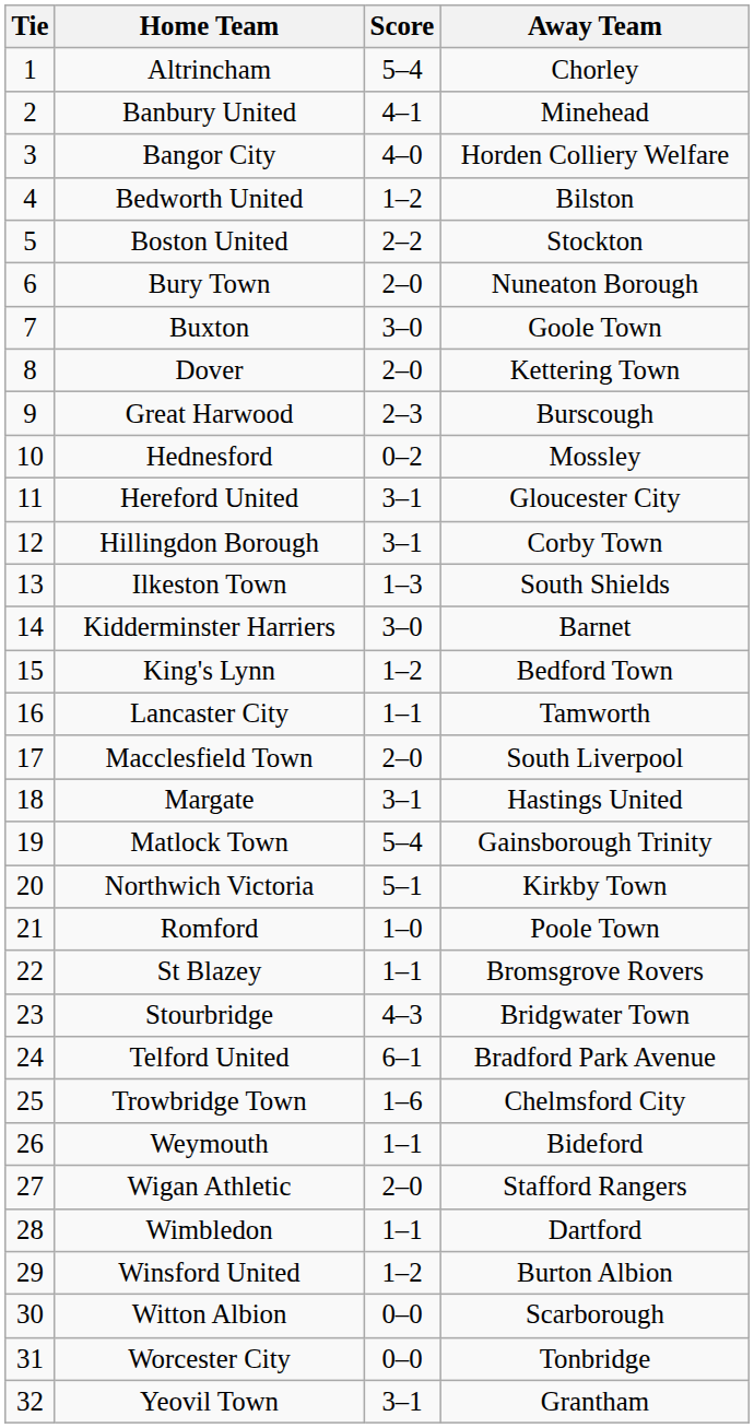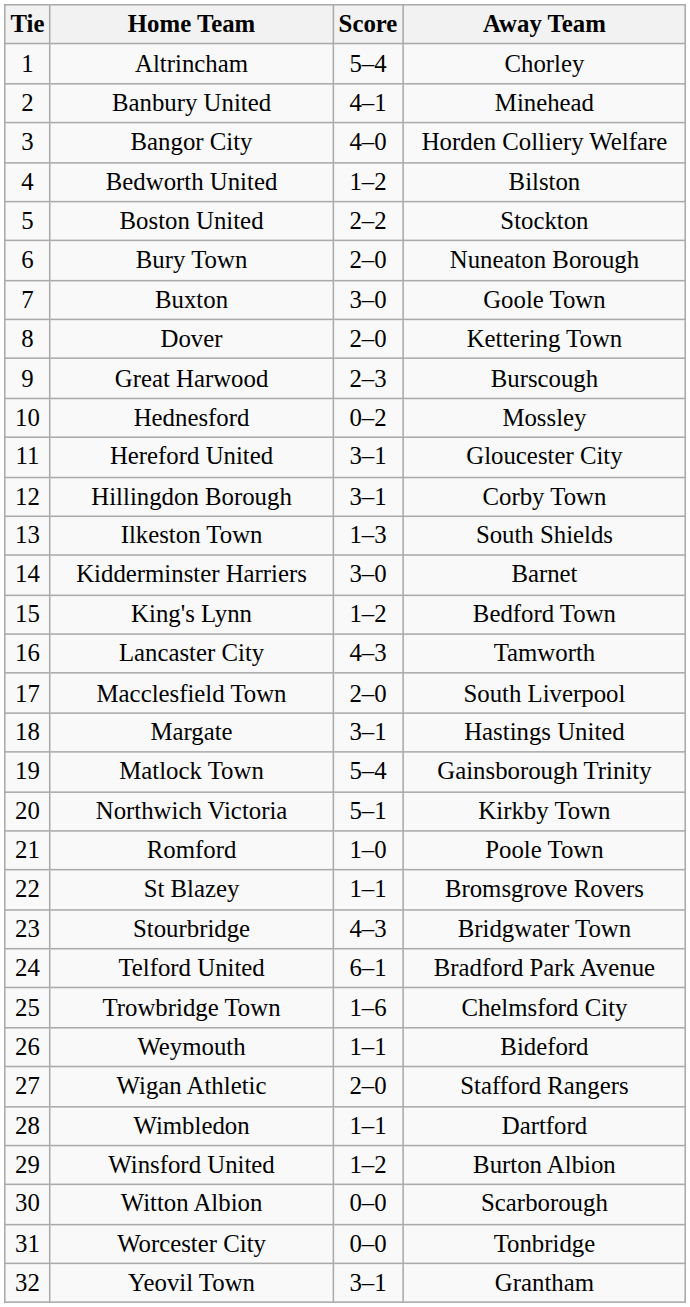Lancaster City | Score: 1–1 -> 4–3
